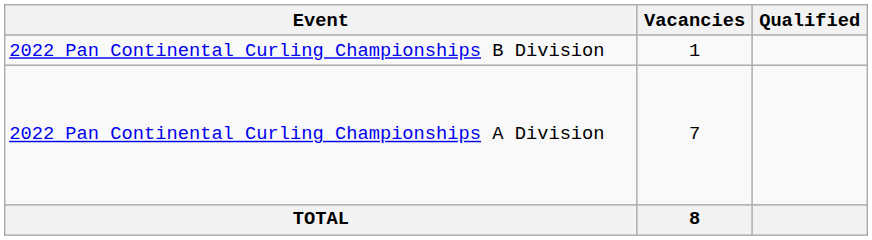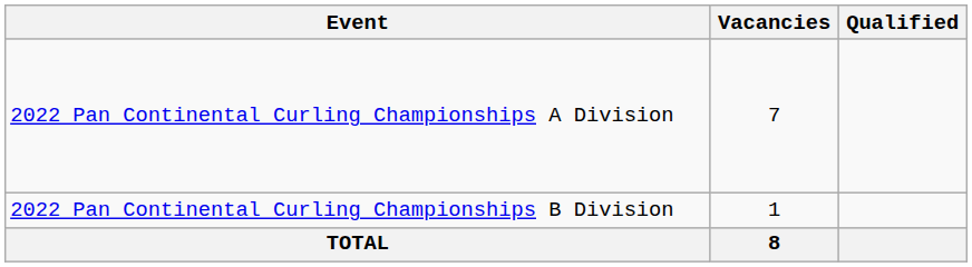rows swapped: 2022 Pan Continental Curling Championships A Division <-> 2022 Pan Continental Curling Championships B Division
